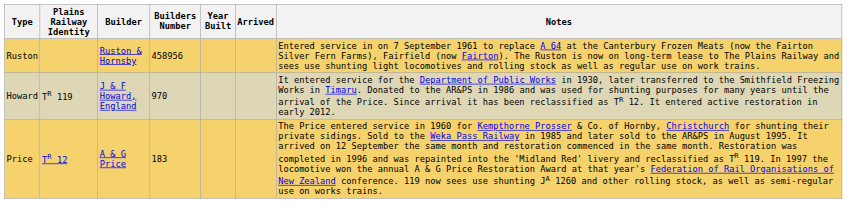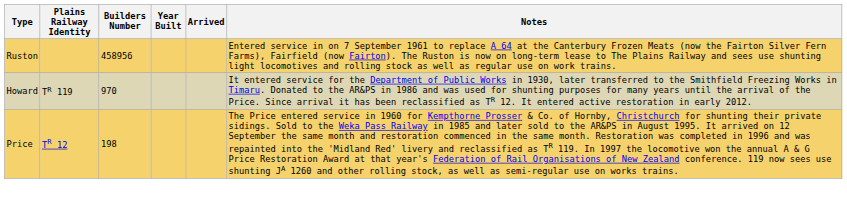- column: Builder | Ruston & Hornsby | J & F Howard, England | A & G Price
Price | Builders Number: 183 -> 198
